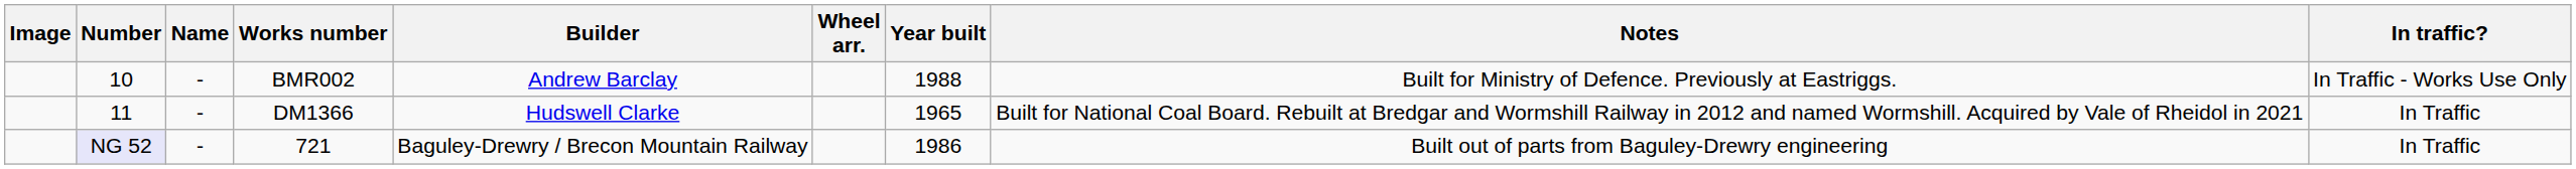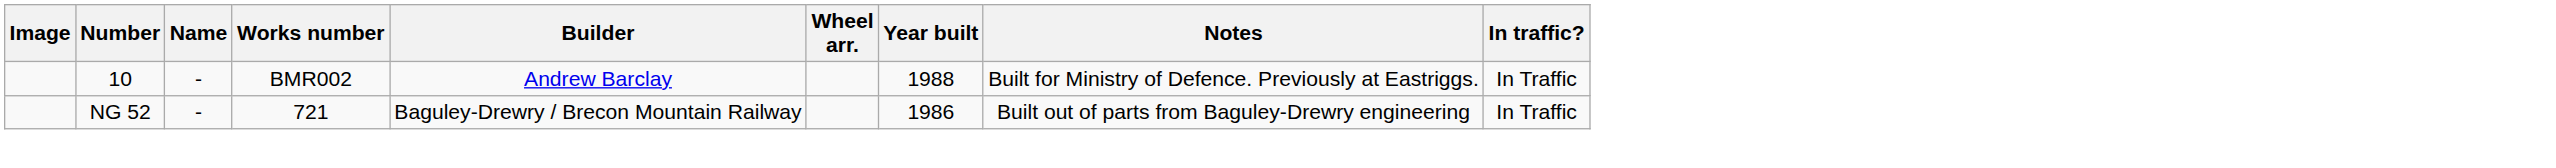BMR002 | In traffic?: In Traffic - Works Use Only -> In Traffic
- row: 11 | - | DM1366 | Hudswell Clarke | 1965 | Built for National Coal Board. Rebuilt at Bredgar and Wormshill Railway in 2012 and named Wormshill. Acquired by Vale of Rheidol in 2021 | In Traffic
721 | Number: lavender background -> no background
